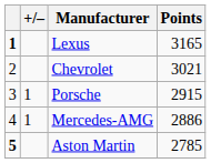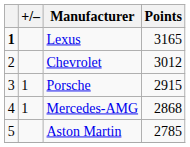Chevrolet | Points: 3021 -> 3012
Mercedes-AMG | Points: 2886 -> 2868
Aston Martin | column 1: bold -> normal
